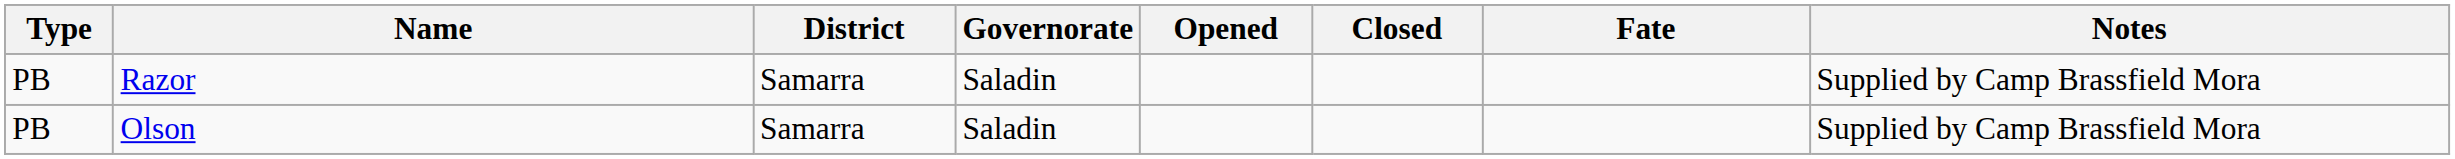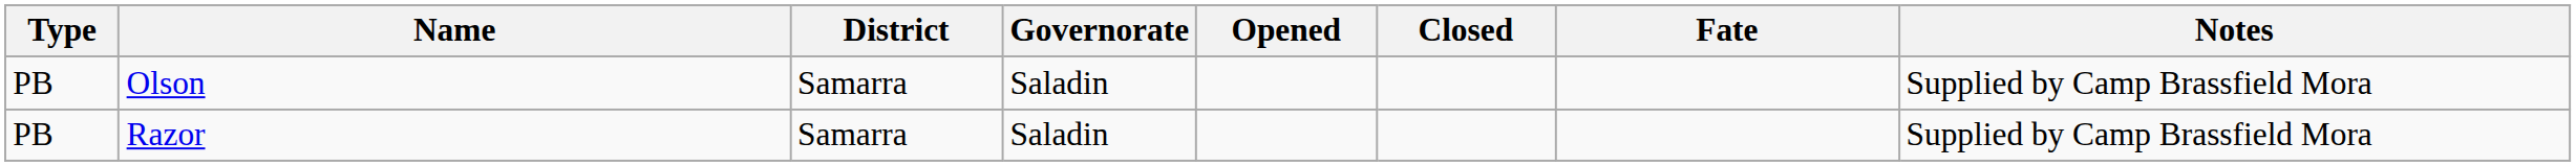rows swapped: Olson <-> Razor
